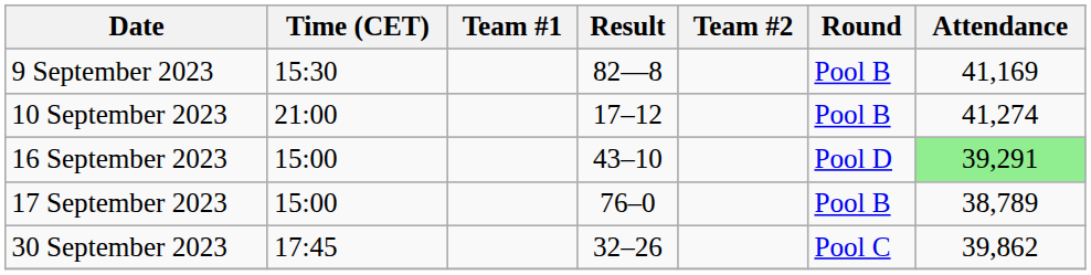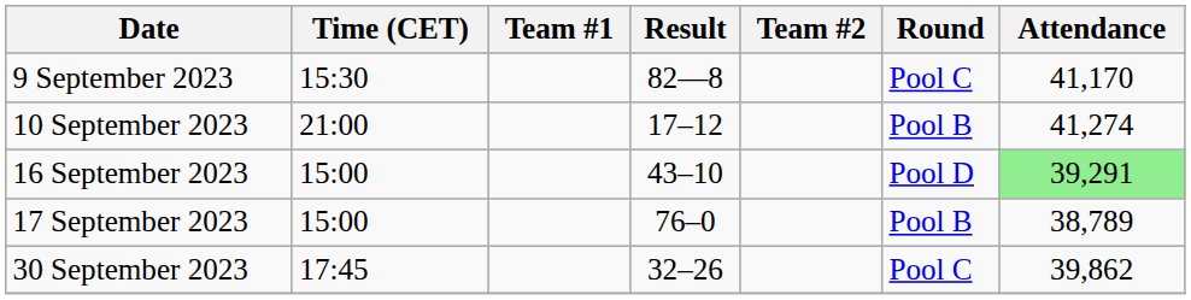9 September 2023 | Round: Pool B -> Pool C
9 September 2023 | Attendance: 41,169 -> 41,170
